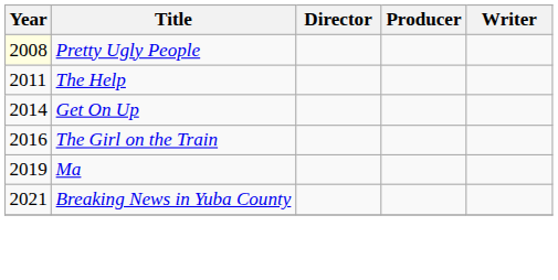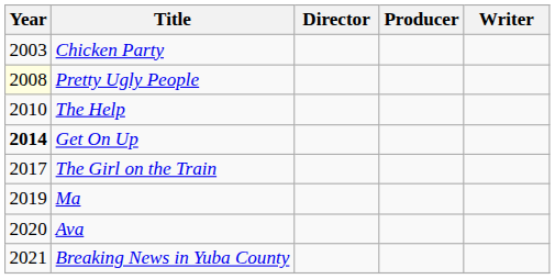+ row: 2003 | Chicken Party
The Help | Year: 2011 -> 2010
Get On Up | Year: normal -> bold
The Girl on the Train | Year: 2016 -> 2017
+ row: 2020 | Ava
